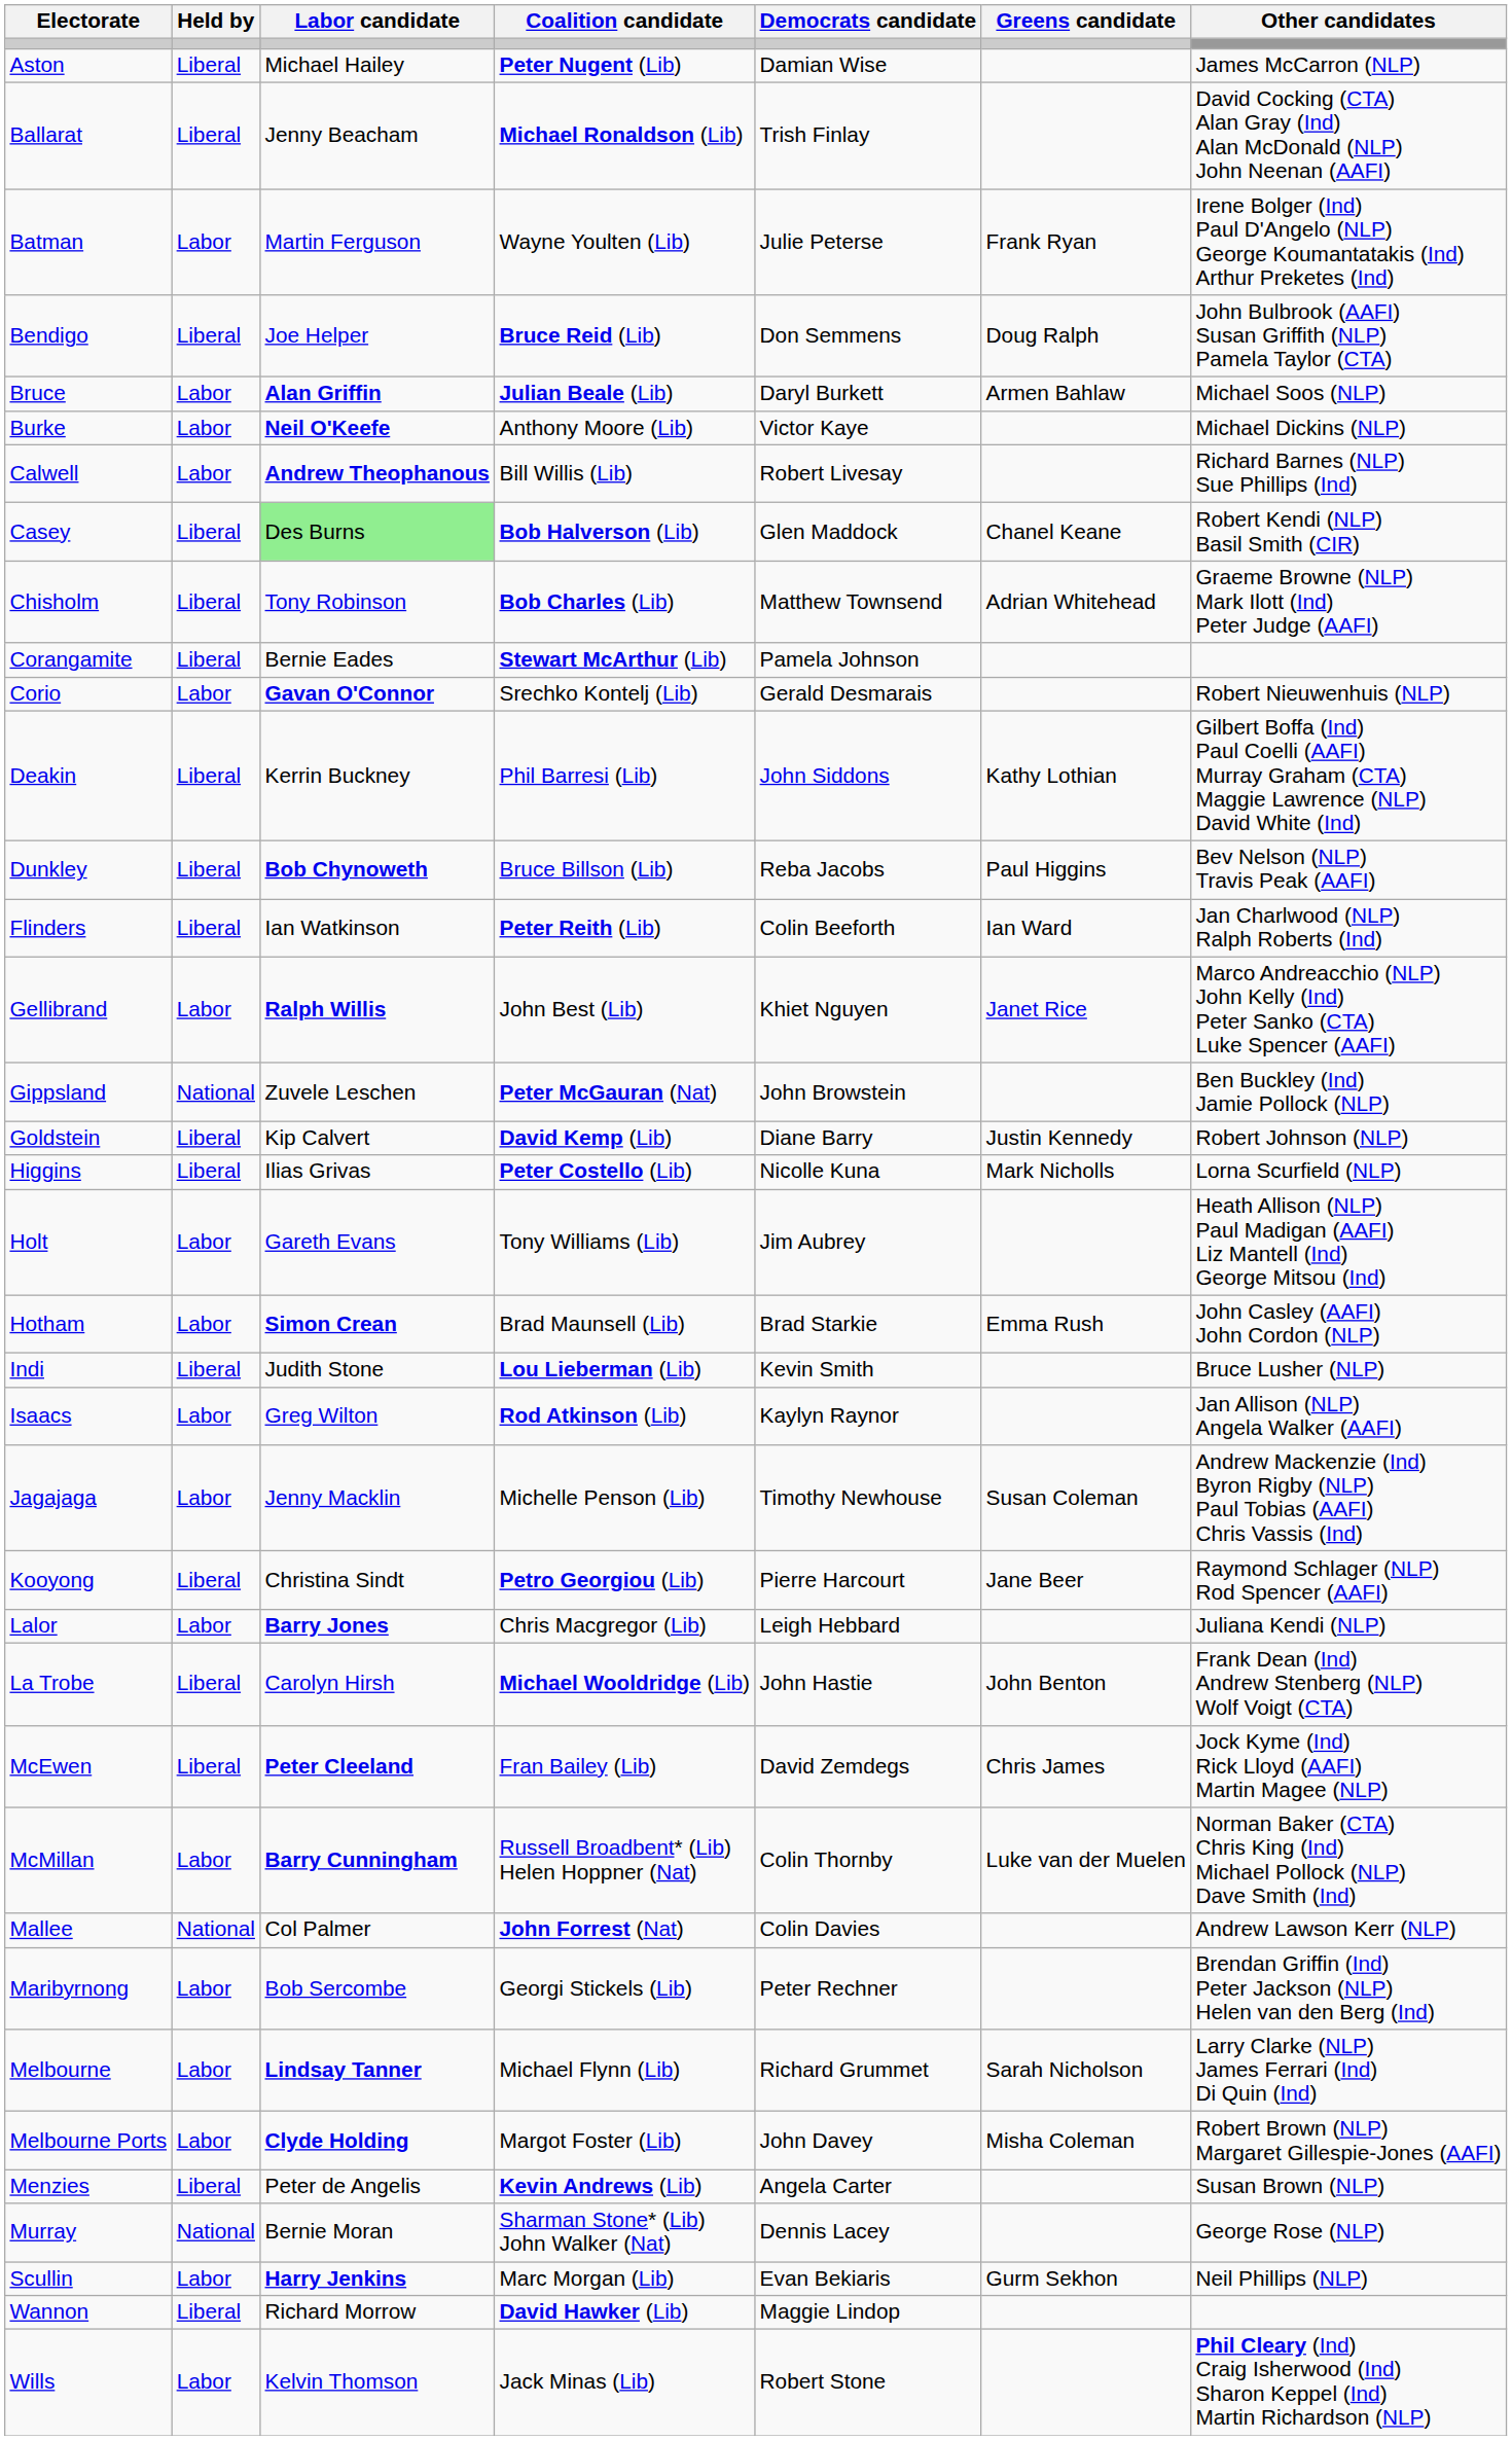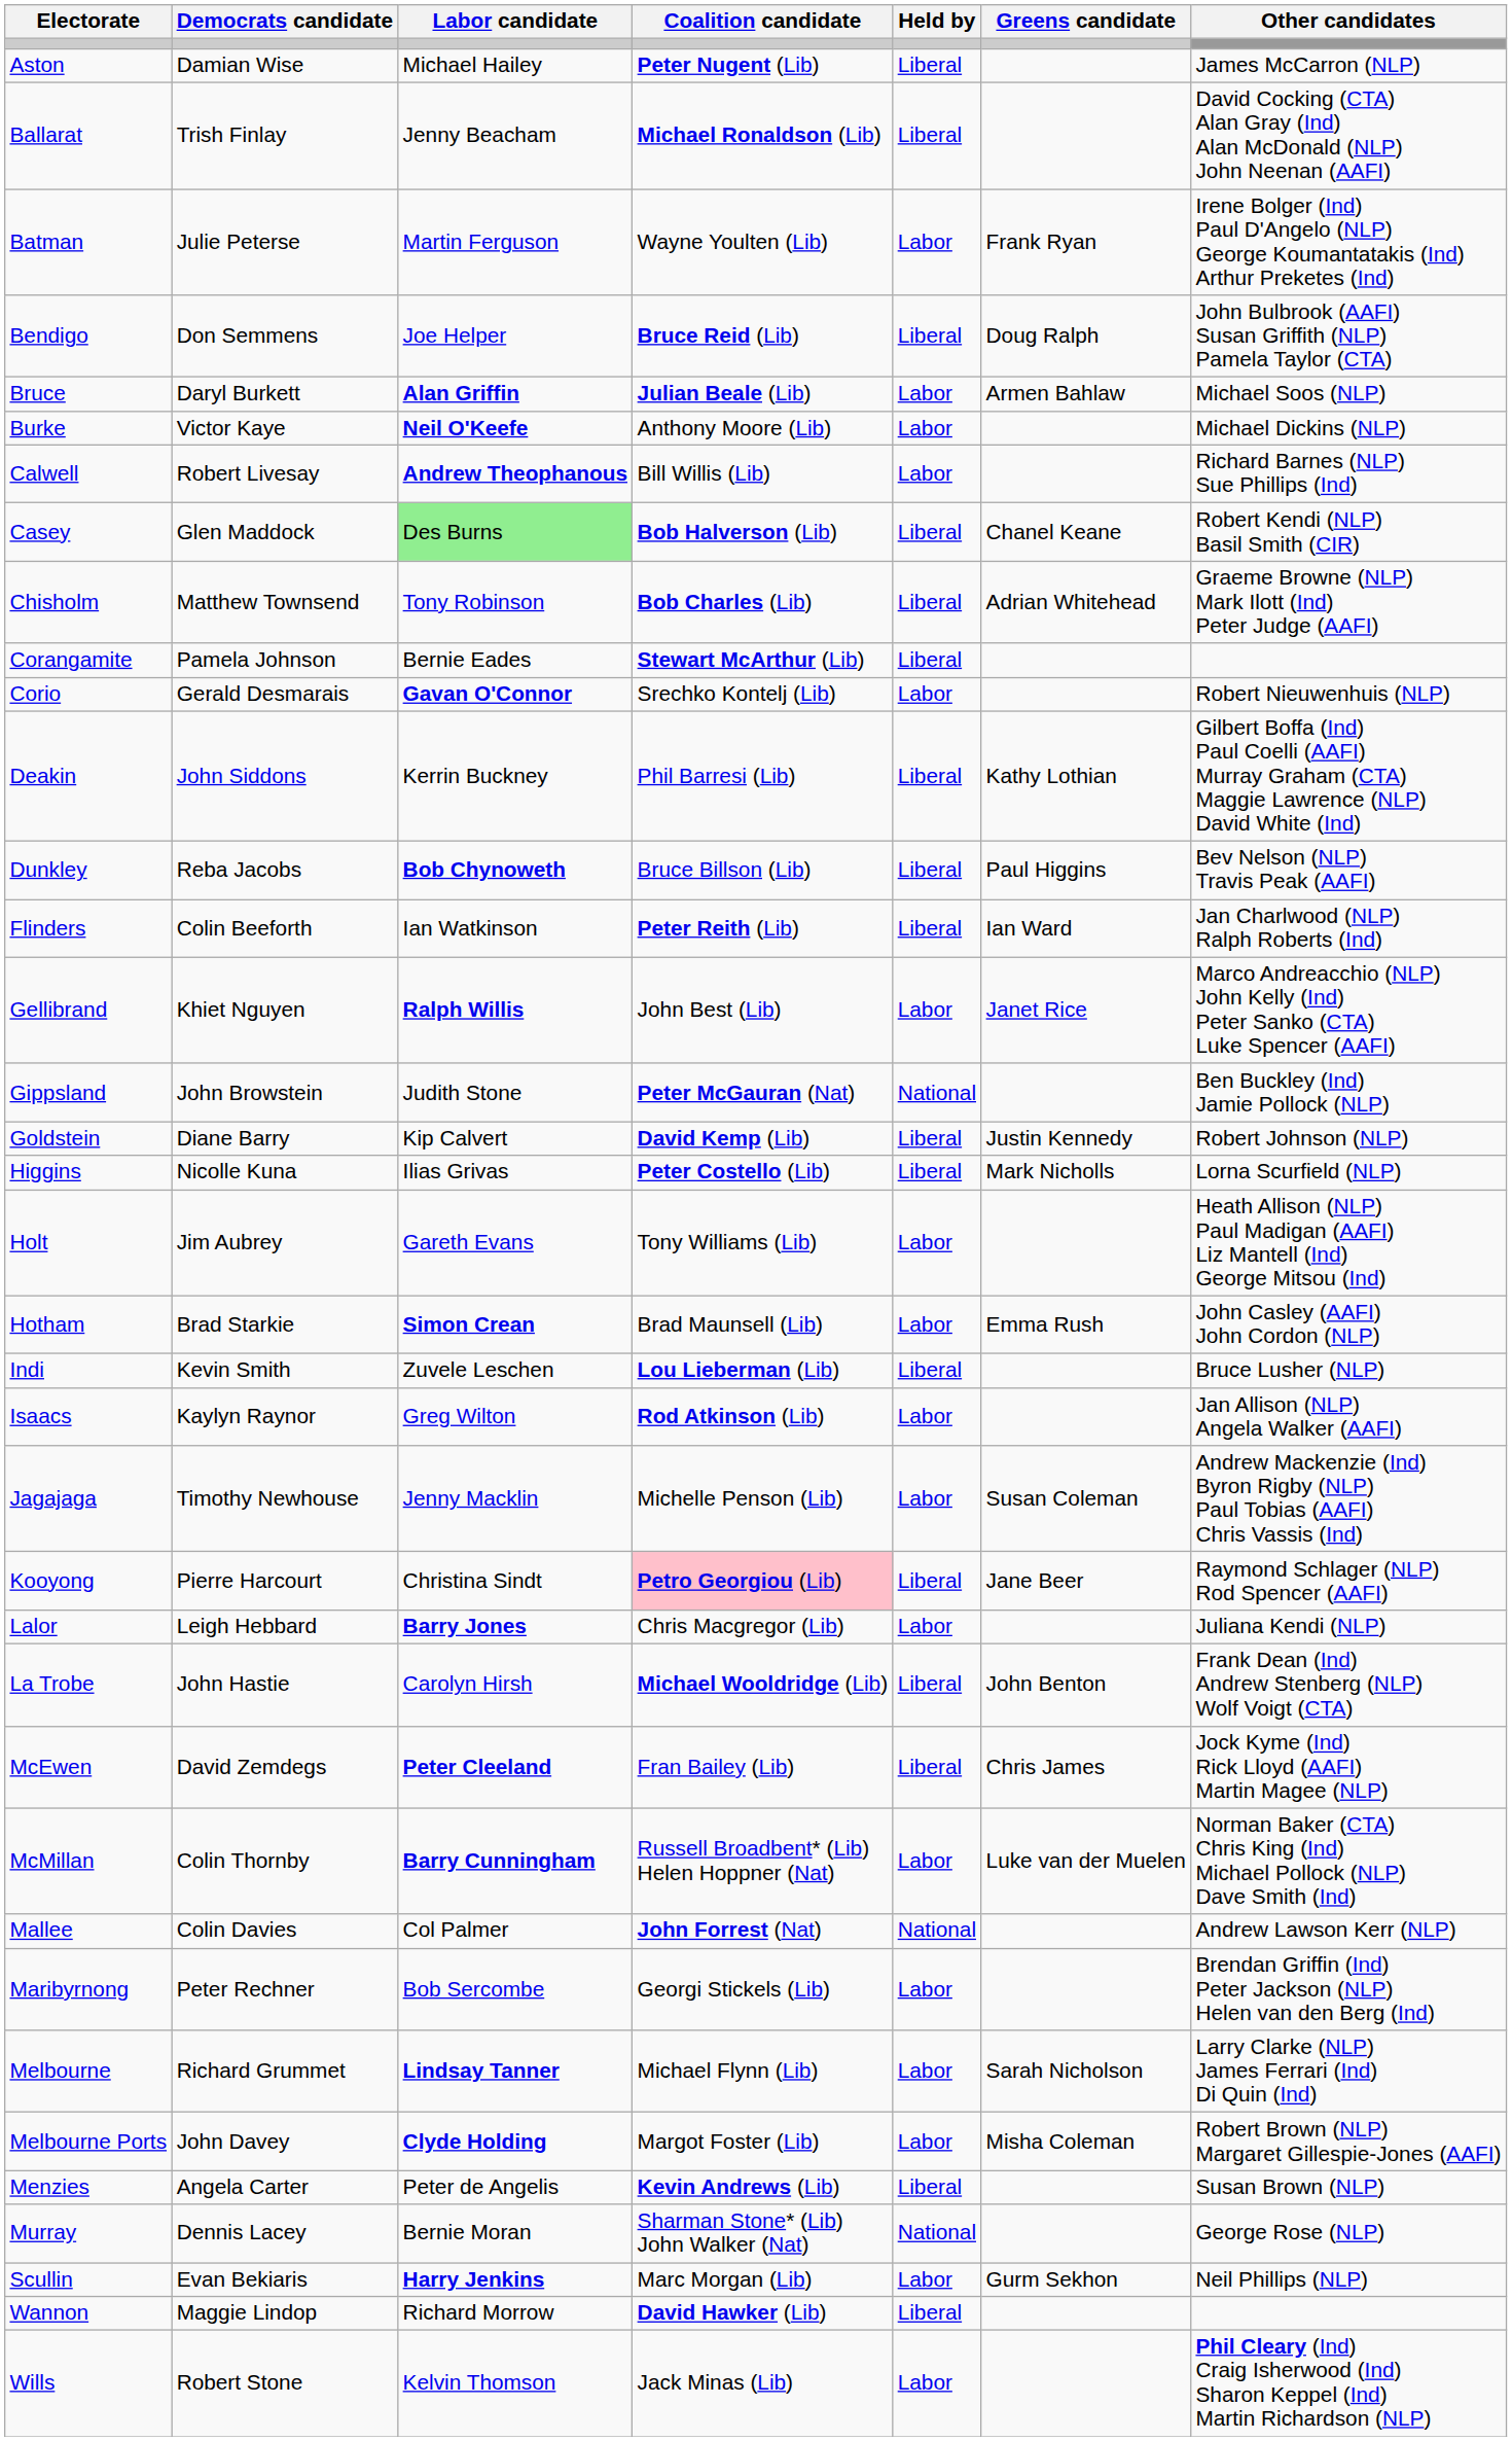columns swapped: Held by <-> Democrats candidate
Gippsland | Labor candidate: Zuvele Leschen -> Judith Stone
Indi | Labor candidate: Judith Stone -> Zuvele Leschen
Kooyong | Coalition candidate: no background -> pink background
